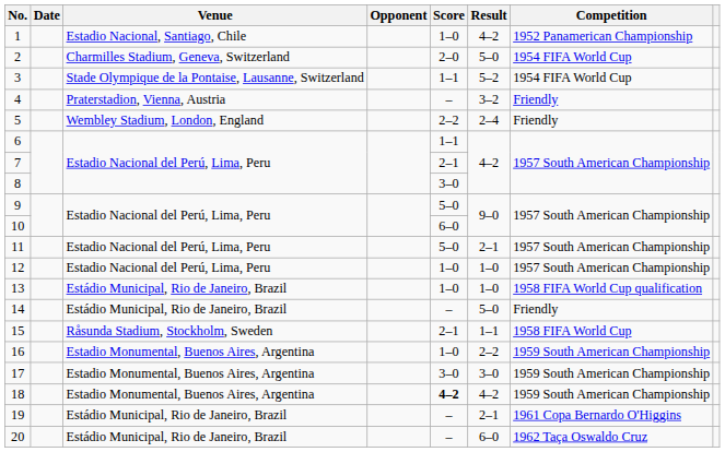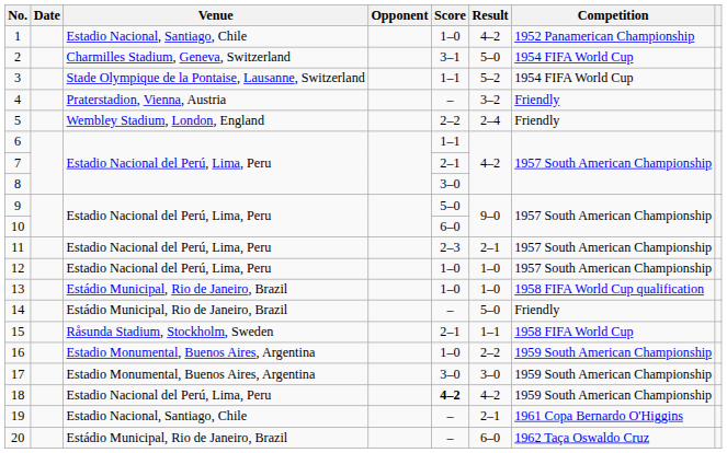2 | Score: 2–0 -> 3–1
11 | Score: 5–0 -> 2–3
18 | Venue: Estadio Monumental, Buenos Aires, Argentina -> Estadio Nacional del Perú, Lima, Peru
19 | Venue: Estádio Municipal, Rio de Janeiro, Brazil -> Estadio Nacional, Santiago, Chile
